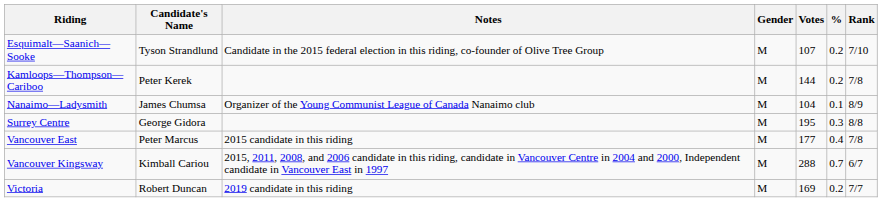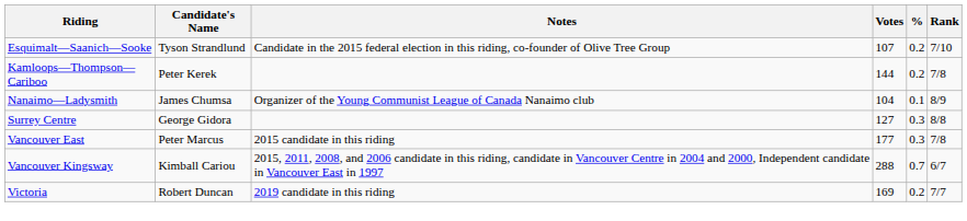- column: Gender | M | M | M | M | M | M | M
Surrey Centre | Votes: 195 -> 127
Vancouver East | %: 0.4 -> 0.3
